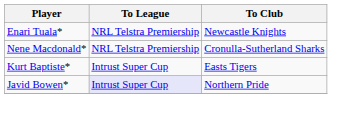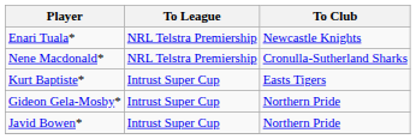+ row: Gideon Gela-Mosby* | Intrust Super Cup | Northern Pride
Javid Bowen* | To League: lavender background -> no background
